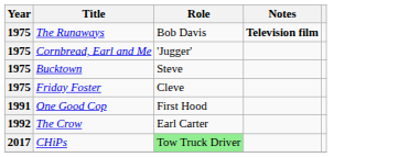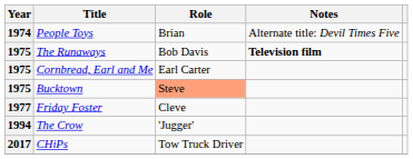+ row: 1974 | People Toys | Brian | Alternate title: Devil Times Five
Cornbread, Earl and Me | Role: 'Jugger' -> Earl Carter
Bucktown | Role: no background -> lightsalmon background
Friday Foster | Year: 1975 -> 1977
- row: 1991 | One Good Cop | First Hood
The Crow | Year: 1992 -> 1994
The Crow | Role: Earl Carter -> 'Jugger'
CHiPs | Role: lightgreen background -> no background
